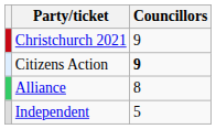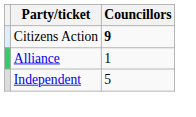- row: Christchurch 2021 | 9
Alliance | Councillors: 8 -> 1
